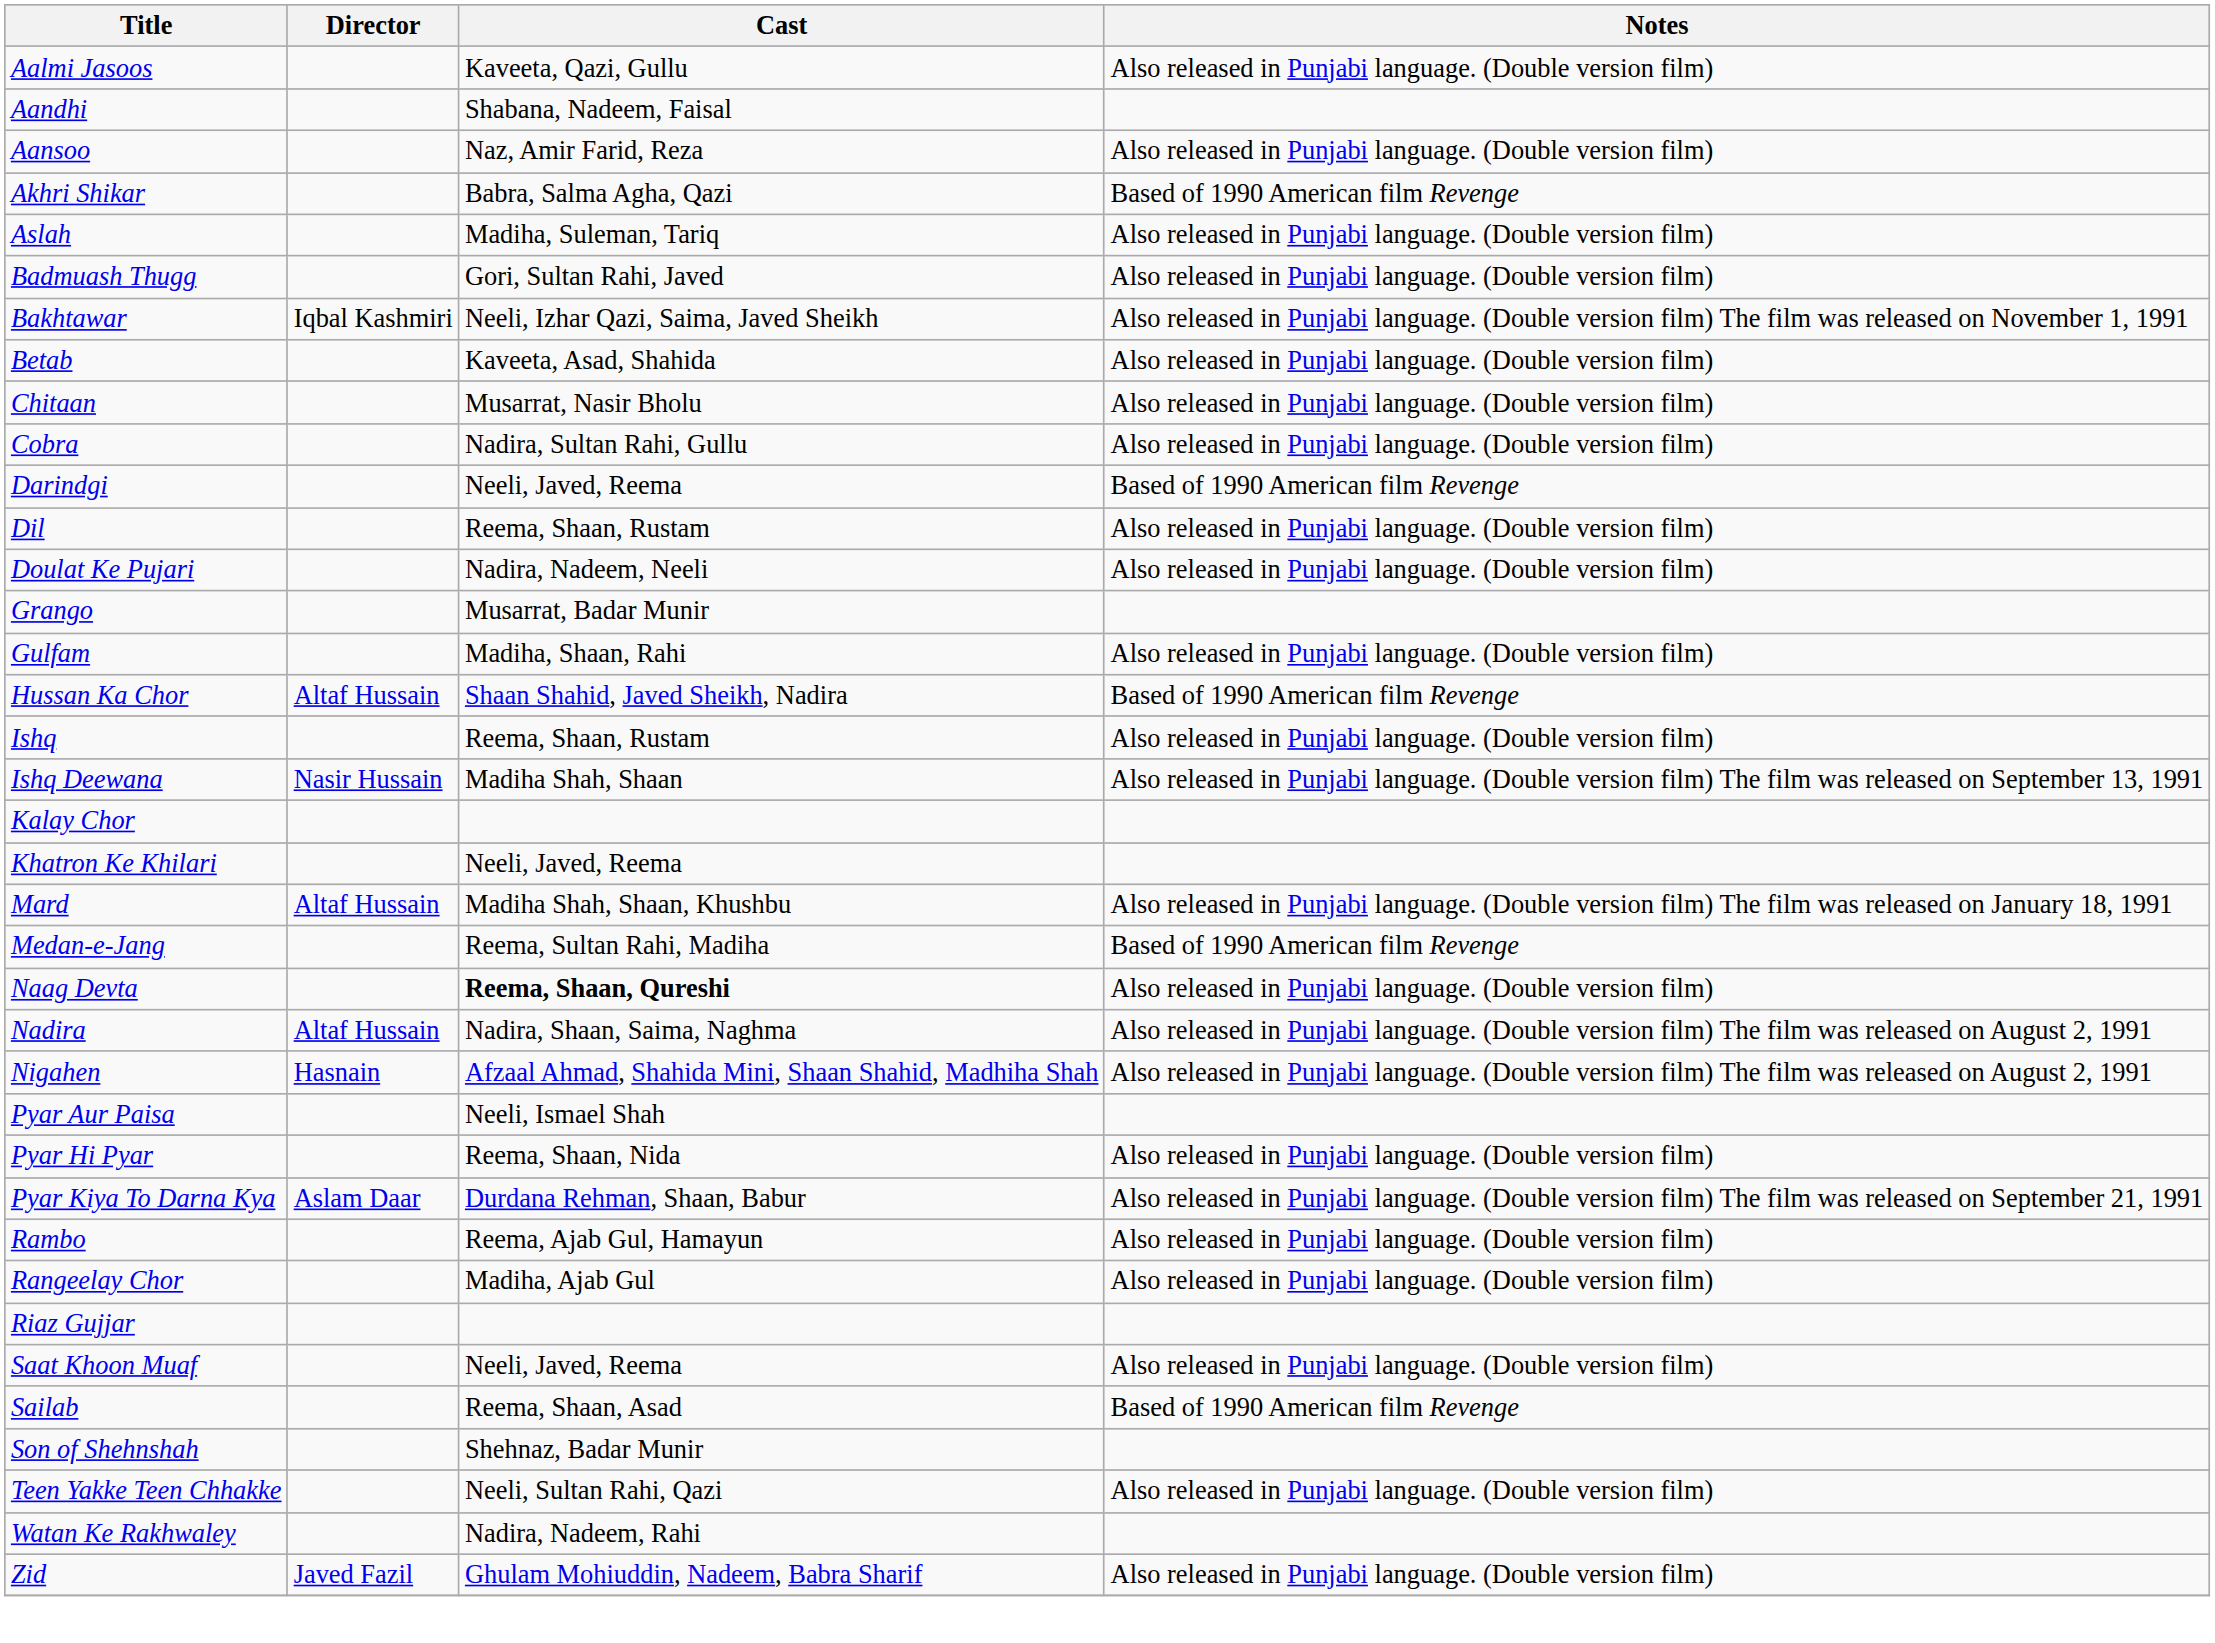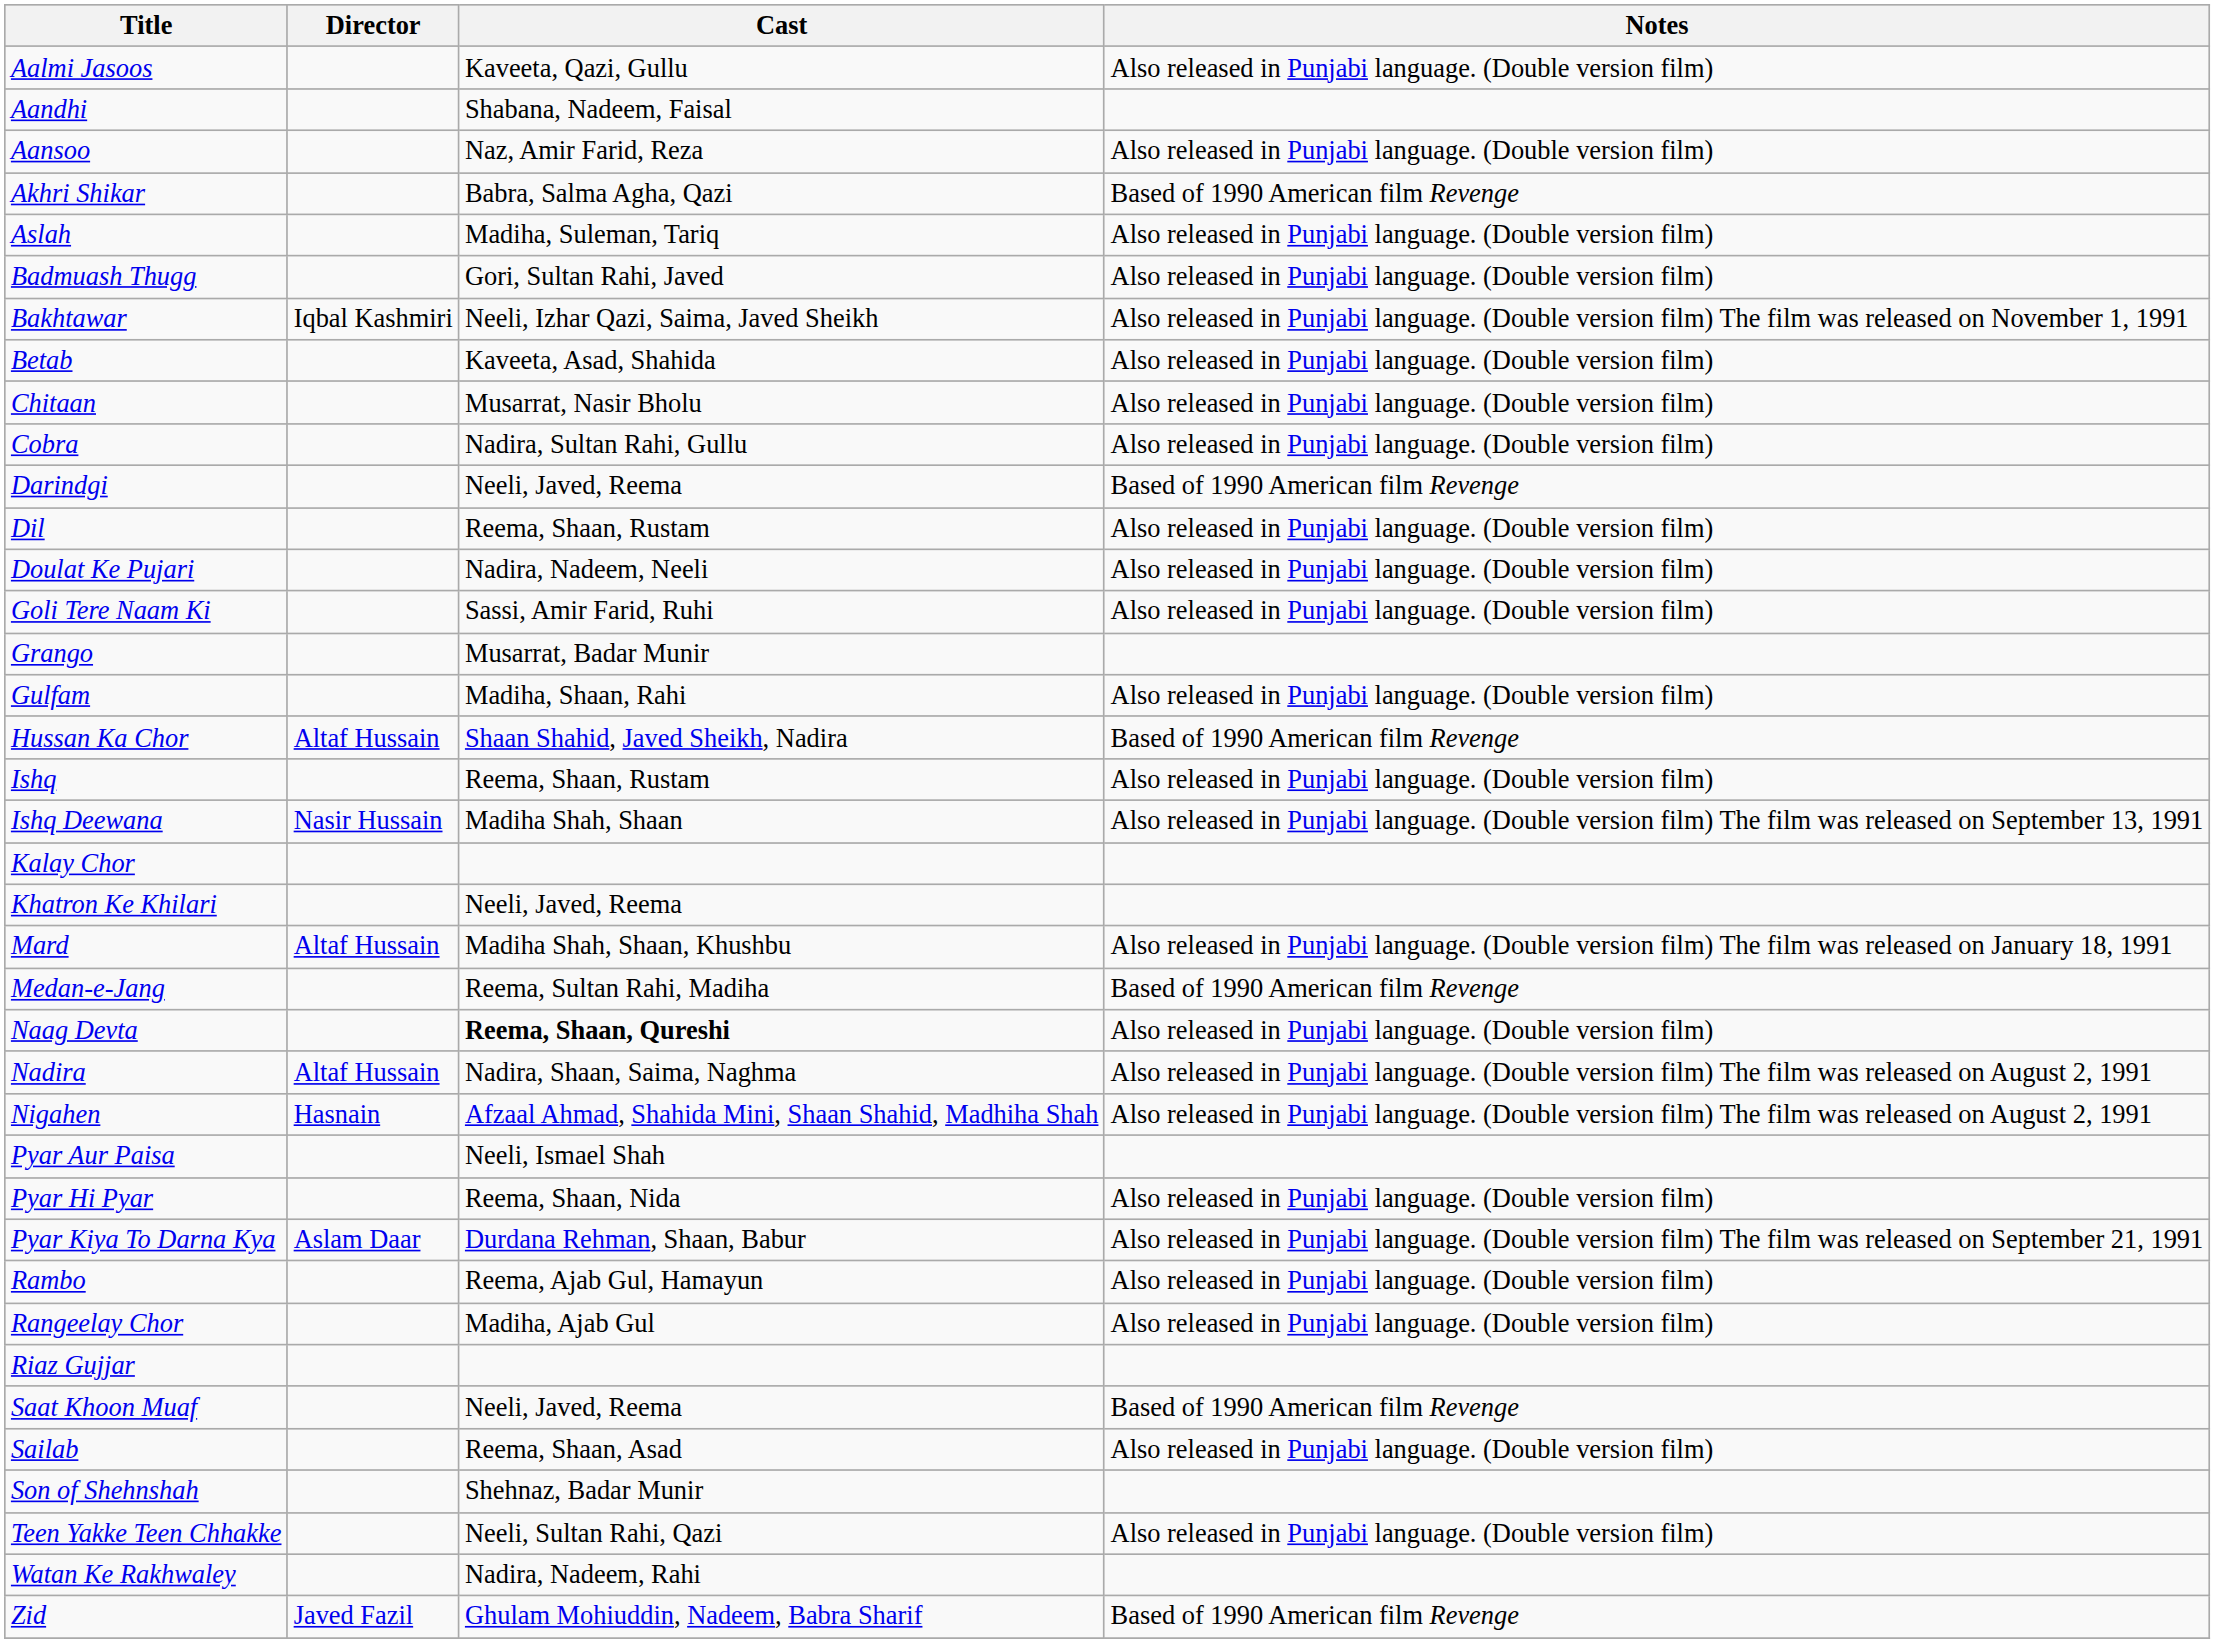+ row: Goli Tere Naam Ki | Sassi, Amir Farid, Ruhi | Also released in Punjabi language. (Double version film)
Saat Khoon Muaf | Notes: Also released in Punjabi language. (Double version film) -> Based of 1990 American film Revenge
Sailab | Notes: Based of 1990 American film Revenge -> Also released in Punjabi language. (Double version film)
Zid | Notes: Also released in Punjabi language. (Double version film) -> Based of 1990 American film Revenge
